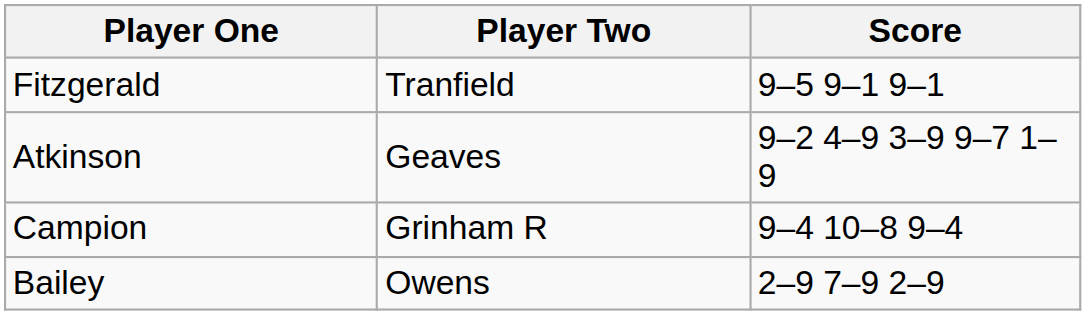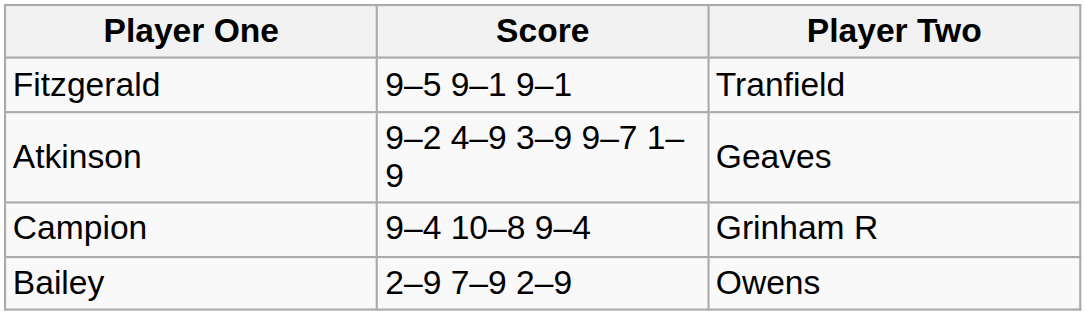columns swapped: Player Two <-> Score
